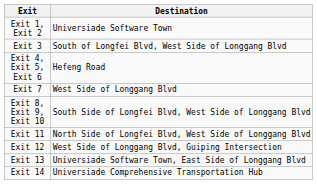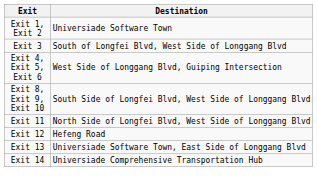Exit 4, Exit 5, Exit 6 | Destination: Hefeng Road -> West Side of Longgang Blvd, Guiping Intersection
- row: Exit 7 | West Side of Longgang Blvd
Exit 12 | Destination: West Side of Longgang Blvd, Guiping Intersection -> Hefeng Road
